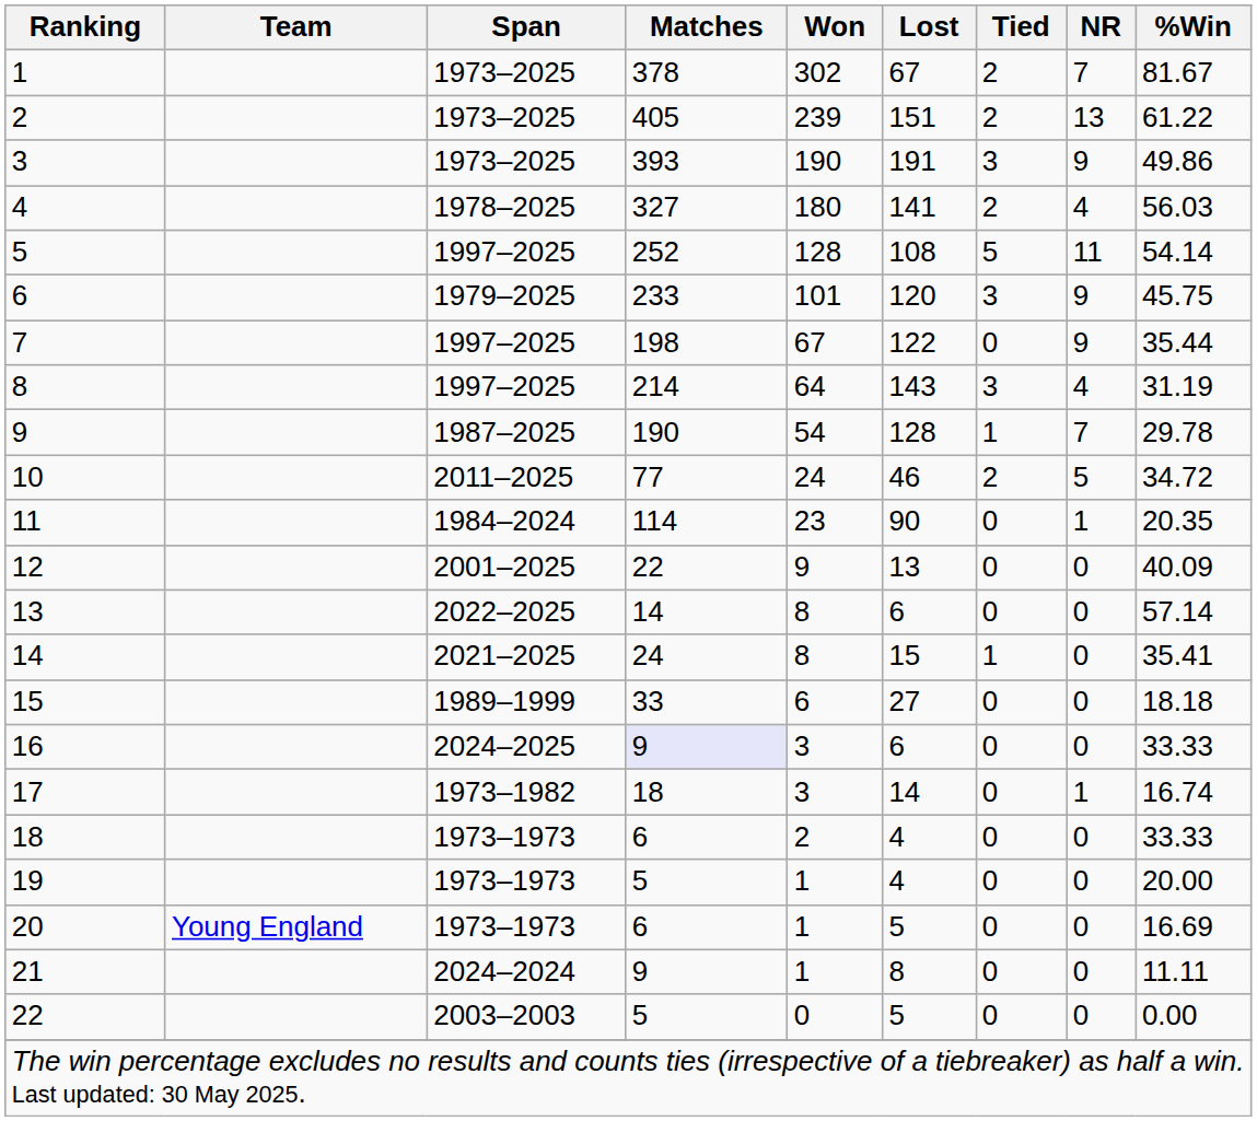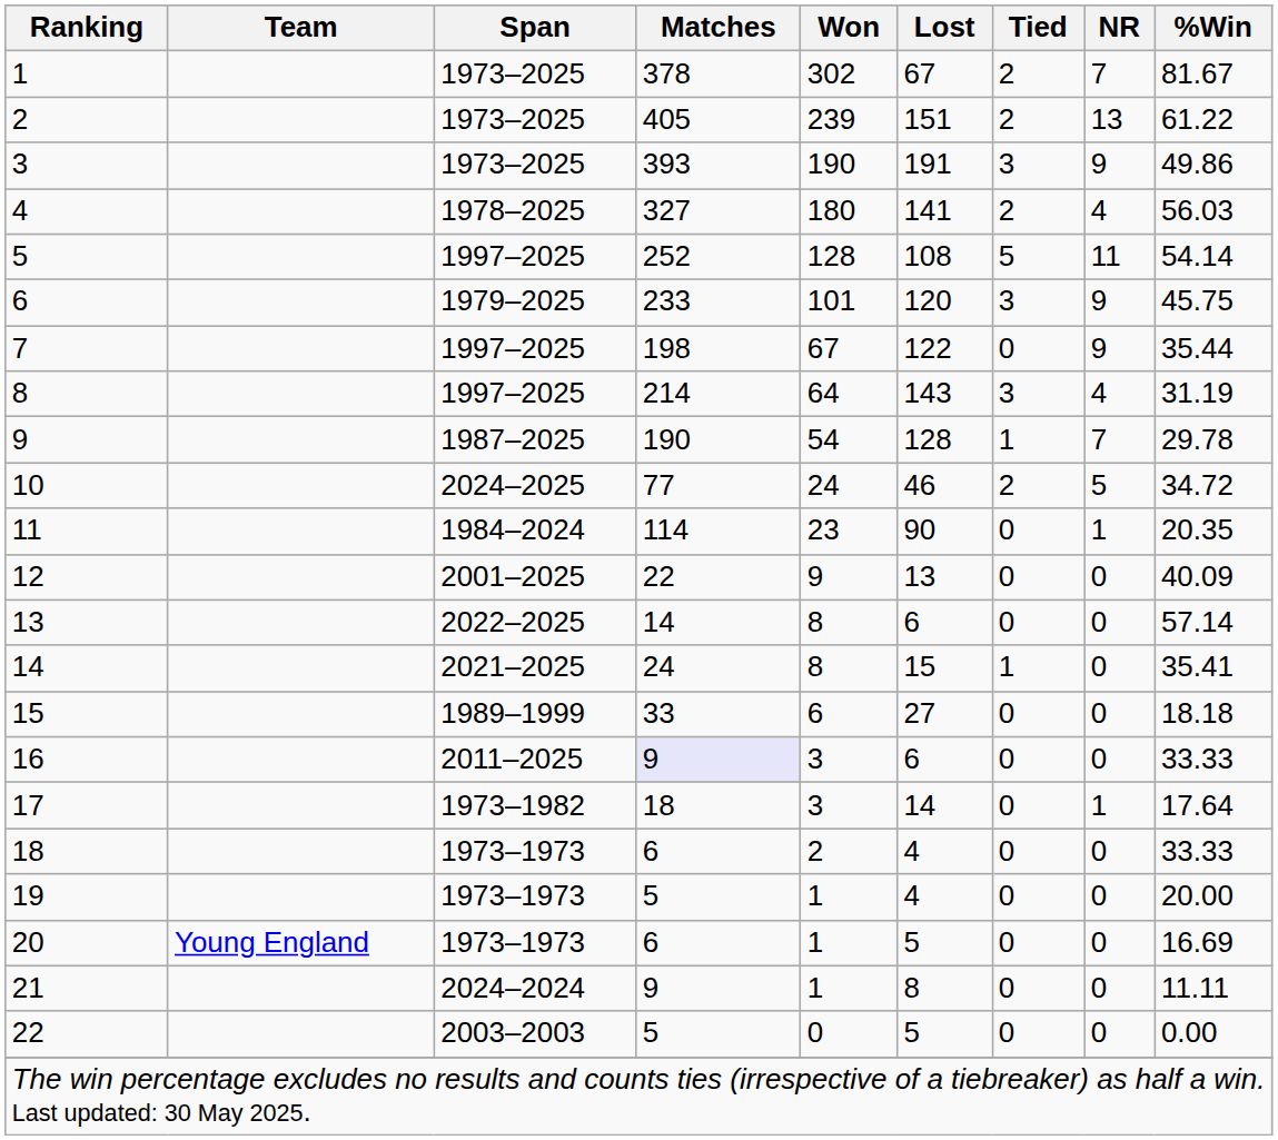10 | Span: 2011–2025 -> 2024–2025
16 | Span: 2024–2025 -> 2011–2025
17 | %Win: 16.74 -> 17.64
